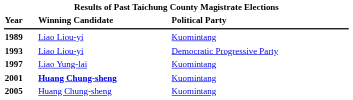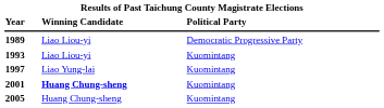1989 | column 3: Kuomintang -> Democratic Progressive Party
1993 | column 3: Democratic Progressive Party -> Kuomintang
